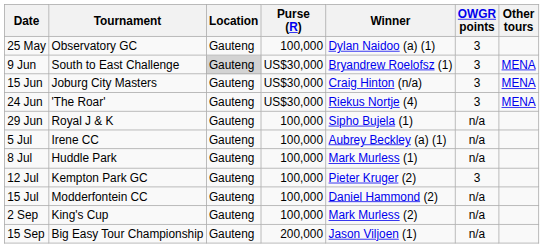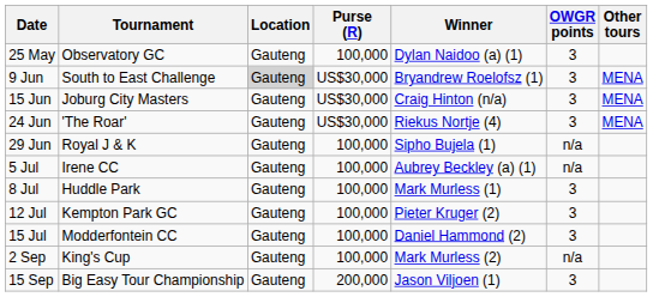8 Jul | OWGR points: n/a -> 3
15 Jul | OWGR points: n/a -> 3
15 Sep | OWGR points: n/a -> 3
